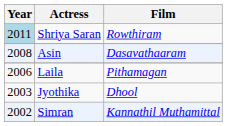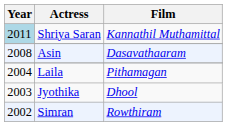Shriya Saran | Film: Rowthiram -> Kannathil Muthamittal
Laila | Year: 2006 -> 2004
Simran | Film: Kannathil Muthamittal -> Rowthiram
